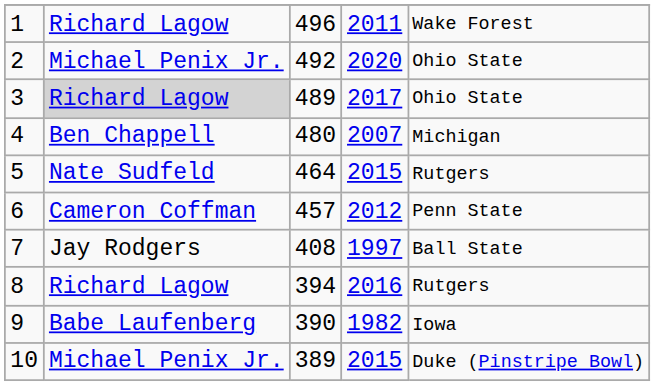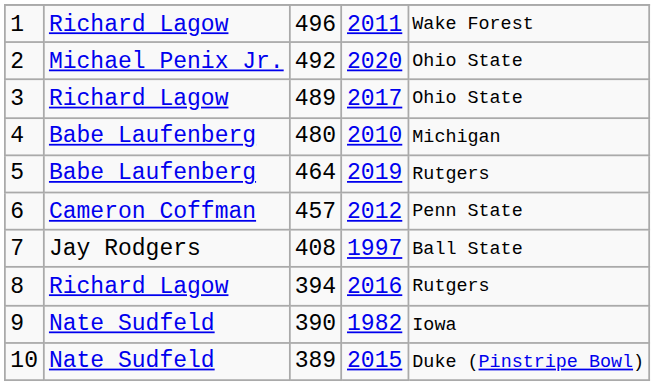3 | column 2: lightgrey background -> no background
4 | column 2: Ben Chappell -> Babe Laufenberg
4 | column 4: 2007 -> 2010
5 | column 2: Nate Sudfeld -> Babe Laufenberg
5 | column 4: 2015 -> 2019
9 | column 2: Babe Laufenberg -> Nate Sudfeld
10 | column 2: Michael Penix Jr. -> Nate Sudfeld
